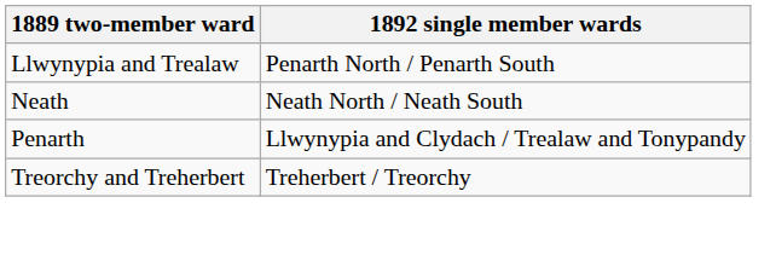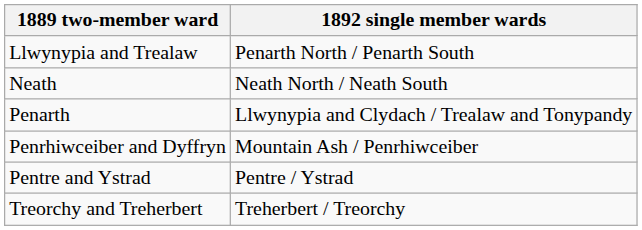+ row: Penrhiwceiber and Dyffryn | Mountain Ash / Penrhiwceiber
+ row: Pentre and Ystrad | Pentre / Ystrad
